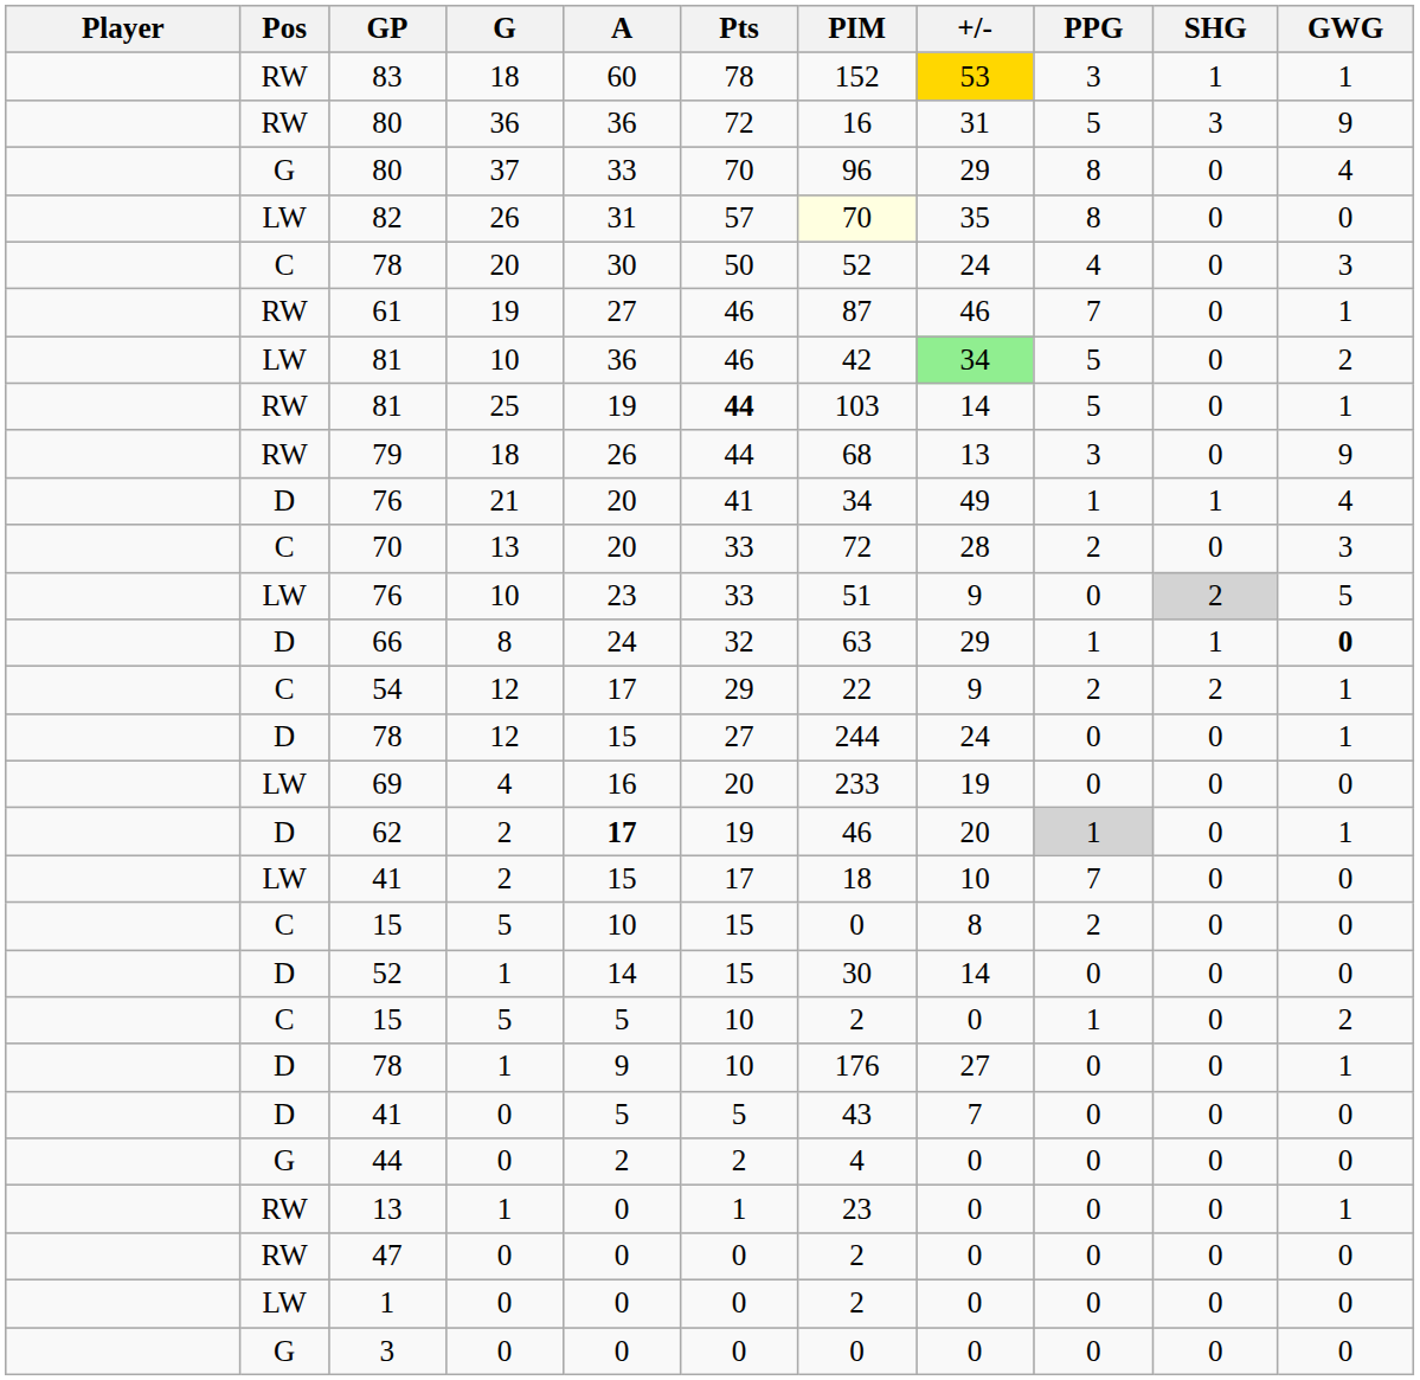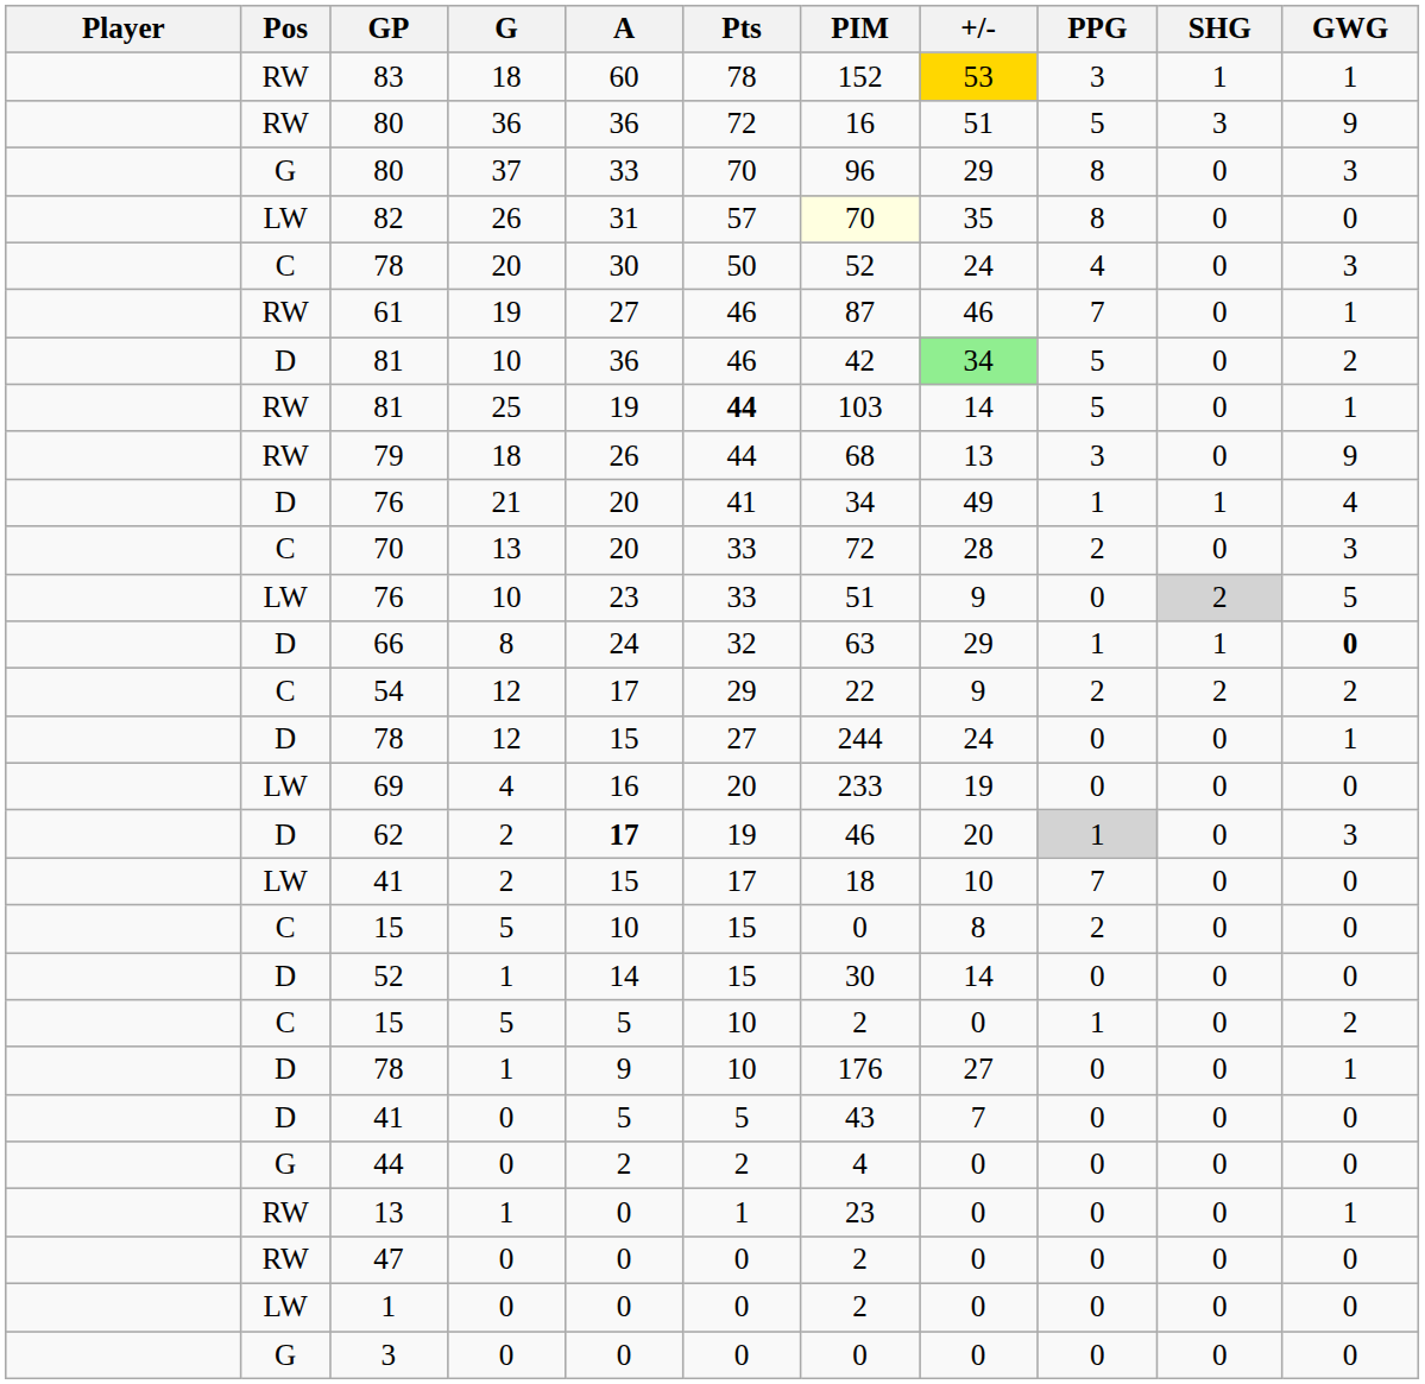80 / 36 | +/-: 31 -> 51
80 / 37 | GWG: 4 -> 3
81 / 10 | Pos: LW -> D
54 | GWG: 1 -> 2
62 | GWG: 1 -> 3
